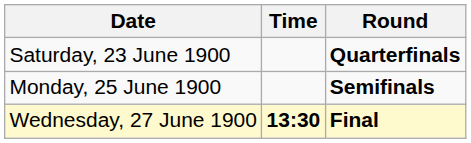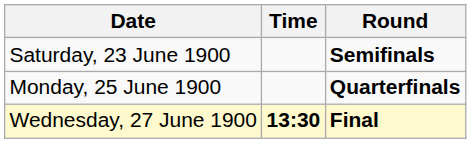Saturday, 23 June 1900 | Round: Quarterfinals -> Semifinals
Monday, 25 June 1900 | Round: Semifinals -> Quarterfinals
